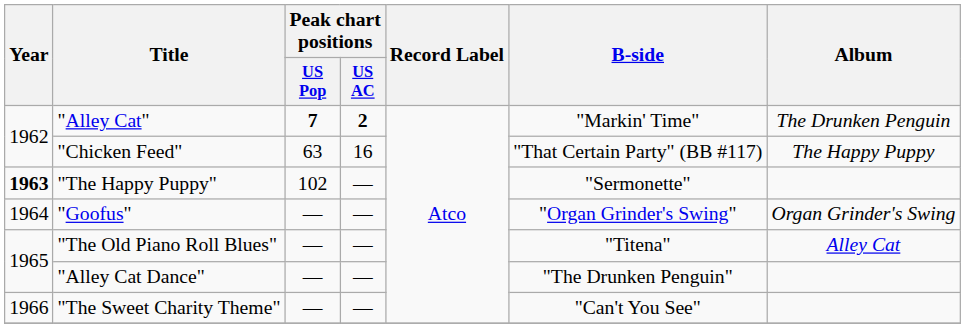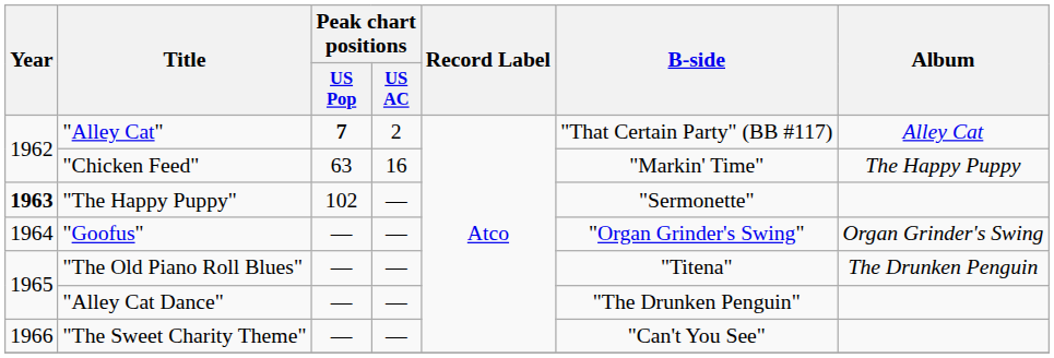"Alley Cat" | Peak chart positions / US AC: bold -> normal
"Alley Cat" | B-side: "Markin' Time" -> "That Certain Party" (BB #117)
"Alley Cat" | Album: The Drunken Penguin -> Alley Cat
"Chicken Feed" | B-side: "That Certain Party" (BB #117) -> "Markin' Time"
"The Old Piano Roll Blues" | Album: Alley Cat -> The Drunken Penguin
